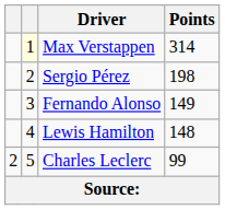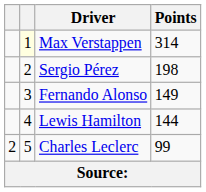Lewis Hamilton | Points: 148 -> 144
